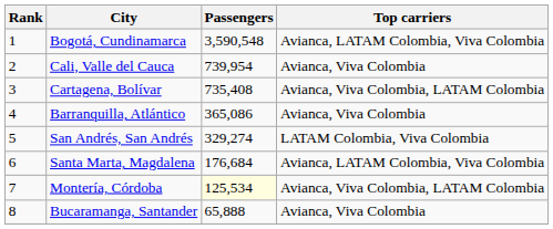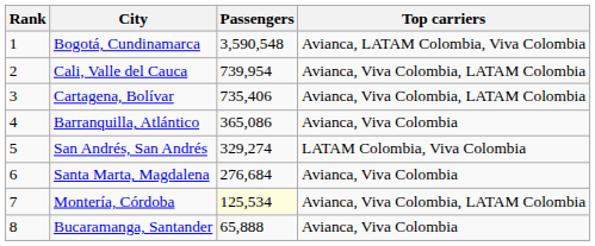Cali, Valle del Cauca | Top carriers: Avianca, Viva Colombia -> Avianca, Viva Colombia, LATAM Colombia
Cartagena, Bolívar | Passengers: 735,408 -> 735,406
Santa Marta, Magdalena | Passengers: 176,684 -> 276,684
Santa Marta, Magdalena | Top carriers: Avianca, LATAM Colombia, Viva Colombia -> Avianca, Viva Colombia
